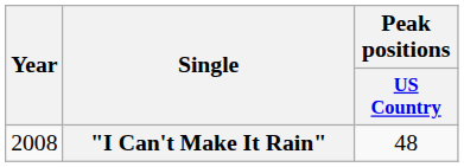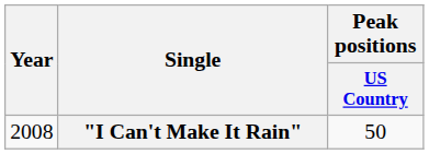"I Can't Make It Rain" | Peak positions / US Country: 48 -> 50
